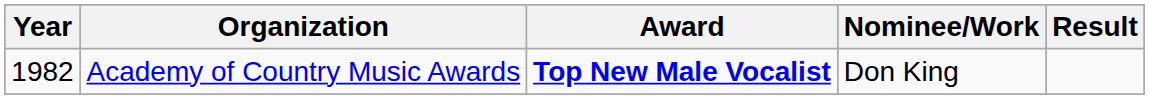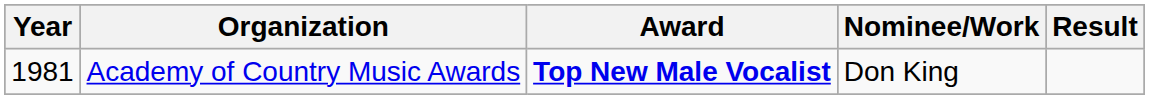Academy of Country Music Awards | Year: 1982 -> 1981
